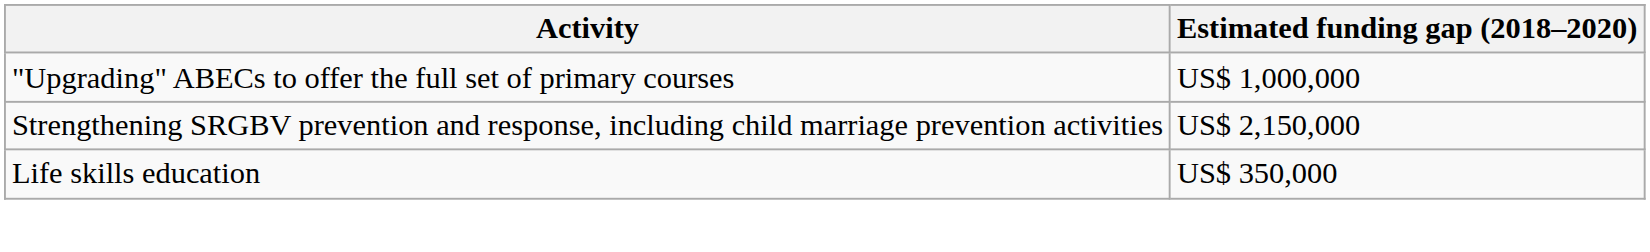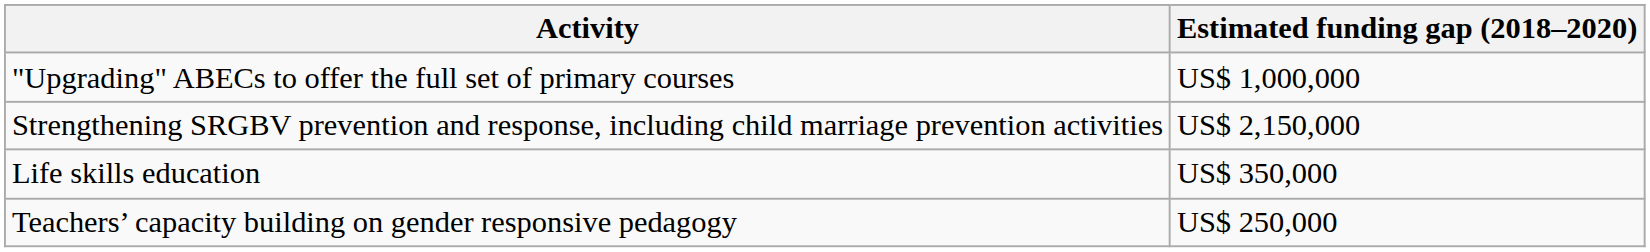+ row: Teachers’ capacity building on gender responsive pedagogy | US$ 250,000
